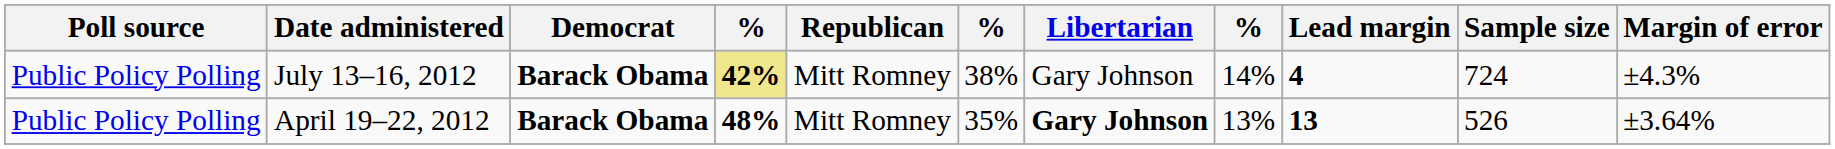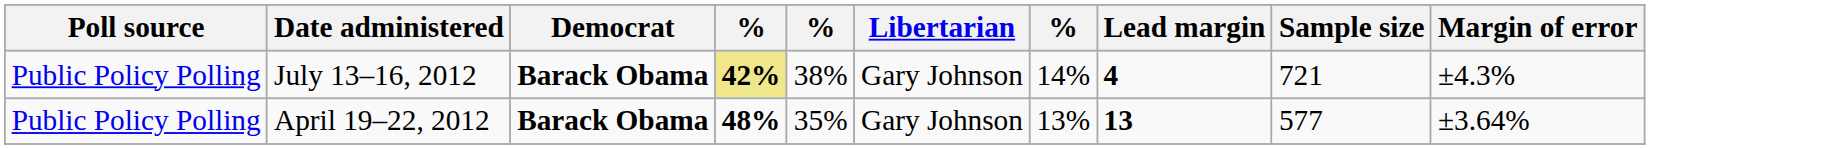- column: Republican | Mitt Romney | Mitt Romney
July 13–16, 2012 | Sample size: 724 -> 721
April 19–22, 2012 | Libertarian: bold -> normal
April 19–22, 2012 | Sample size: 526 -> 577
